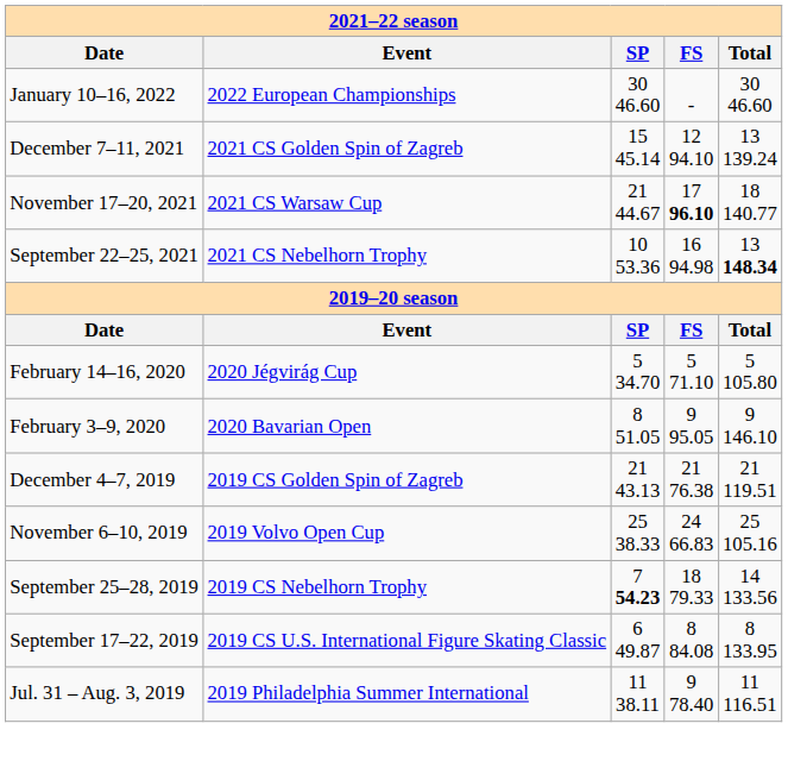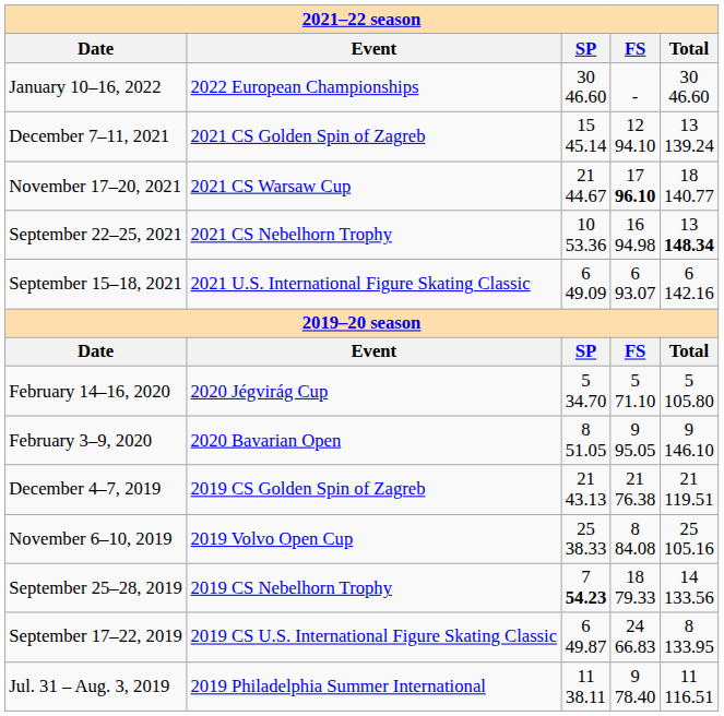+ row: September 15–18, 2021 | 2021 U.S. International Figure Skating Classic | 6 49.09 | 6 93.07 | 6 142.16
November 6–10, 2019 | column 4: 24 66.83 -> 8 84.08
September 17–22, 2019 | column 4: 8 84.08 -> 24 66.83
